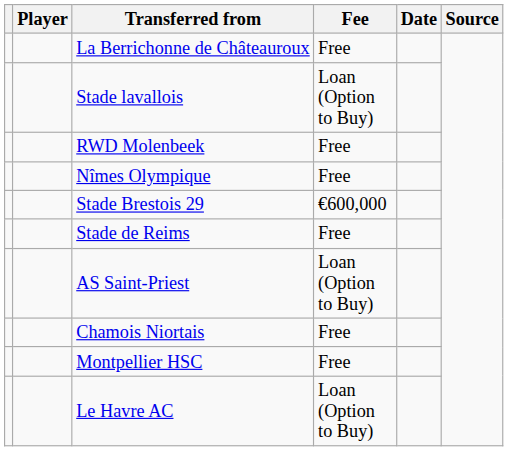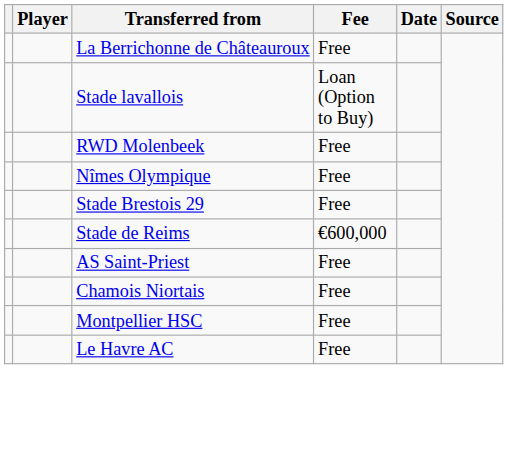Stade Brestois 29 | Fee: €600,000 -> Free
Stade de Reims | Fee: Free -> €600,000
AS Saint-Priest | Fee: Loan (Option to Buy) -> Free
Le Havre AC | Fee: Loan (Option to Buy) -> Free
